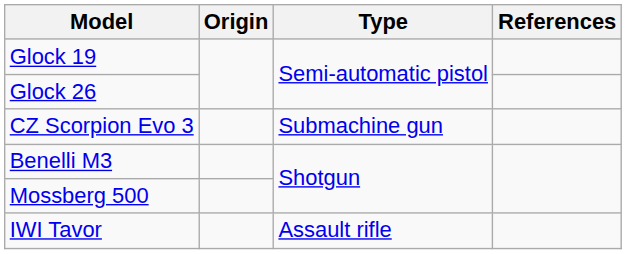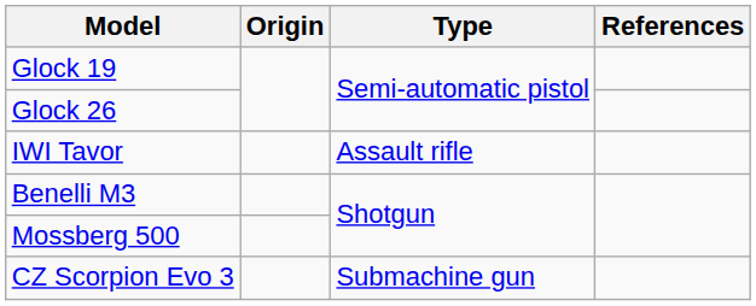rows swapped: CZ Scorpion Evo 3 <-> IWI Tavor
